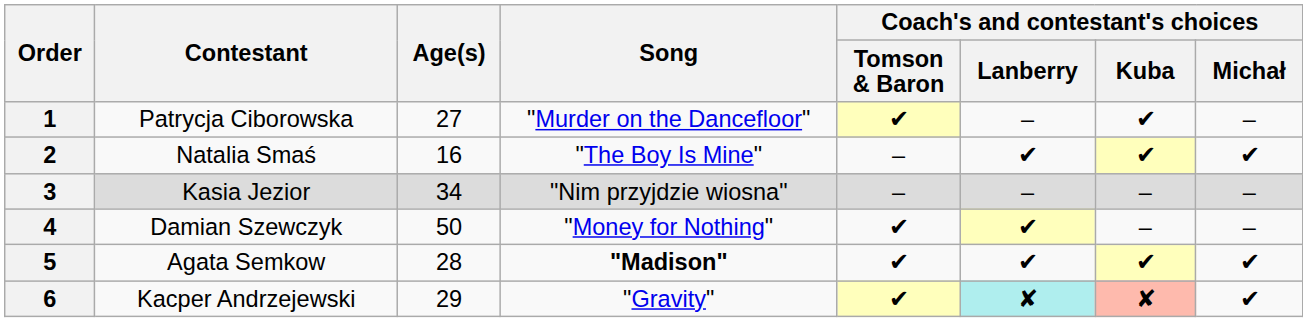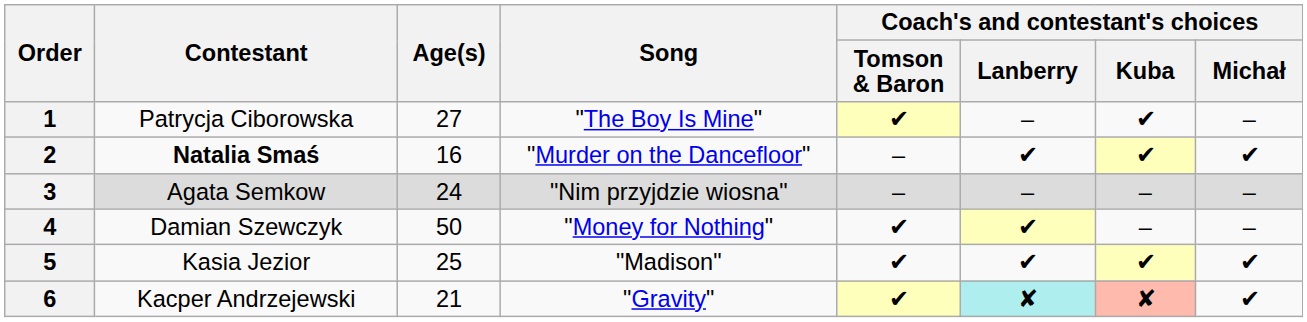1 | Song: "Murder on the Dancefloor" -> "The Boy Is Mine"
2 | Contestant: normal -> bold
2 | Song: "The Boy Is Mine" -> "Murder on the Dancefloor"
3 | Contestant: Kasia Jezior -> Agata Semkow
3 | Age(s): 34 -> 24
5 | Contestant: Agata Semkow -> Kasia Jezior
5 | Age(s): 28 -> 25
5 | Song: bold -> normal
6 | Age(s): 29 -> 21
